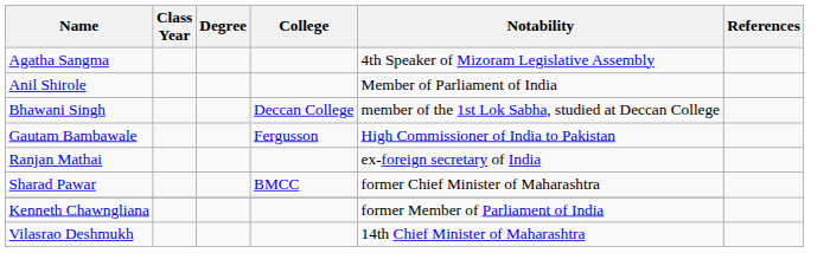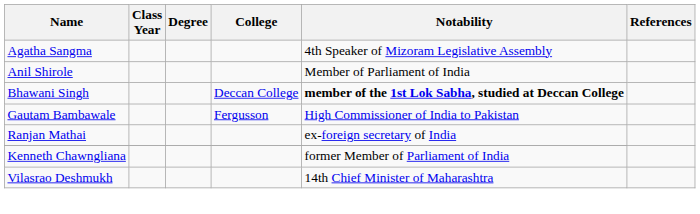Bhawani Singh | Notability: normal -> bold
- row: Sharad Pawar | BMCC | former Chief Minister of Maharashtra
